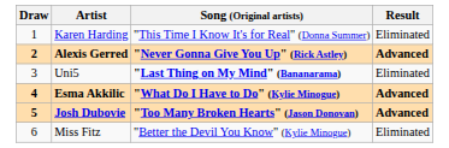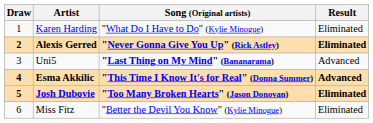Karen Harding | Song (Original artists): "This Time I Know It's for Real" (Donna Summer) -> "What Do I Have to Do" (Kylie Minogue)
Alexis Gerred | Result: Advanced -> Eliminated
Uni5 | Result: Eliminated -> Advanced
Esma Akkilic | Song (Original artists): "What Do I Have to Do" (Kylie Minogue) -> "This Time I Know It's for Real" (Donna Summer)
Josh Dubovie | Result: Advanced -> Eliminated
